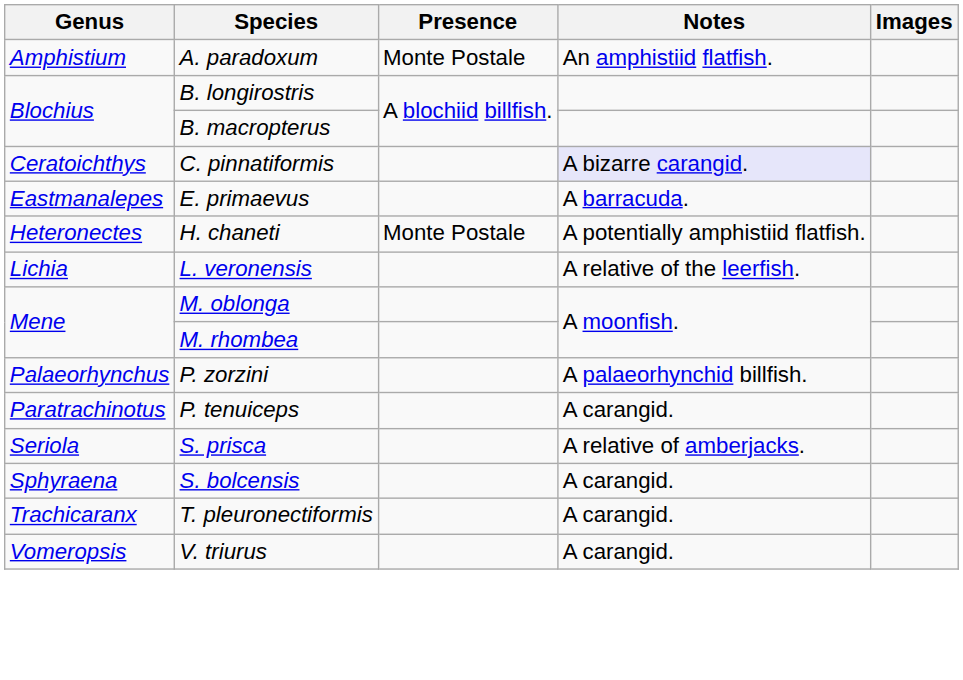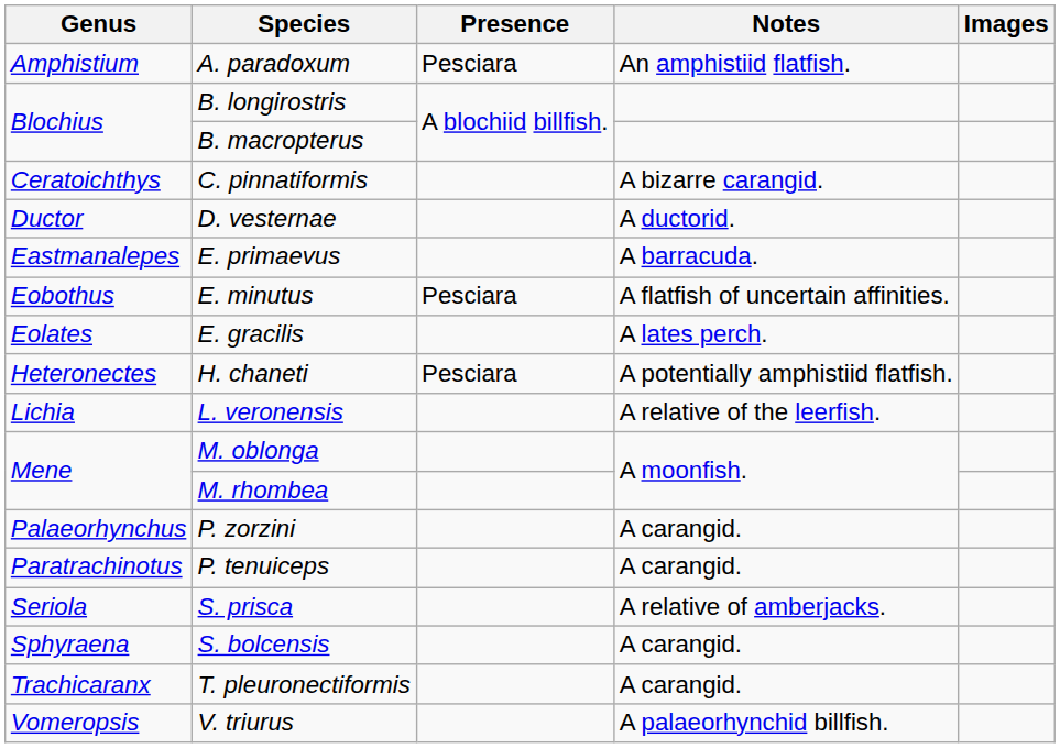A. paradoxum | Presence: Monte Postale -> Pesciara
C. pinnatiformis | Notes: lavender background -> no background
+ row: Ductor | D. vesternae | A ductorid.
+ row: Eobothus | E. minutus | Pesciara | A flatfish of uncertain affinities.
+ row: Eolates | E. gracilis | A lates perch.
H. chaneti | Presence: Monte Postale -> Pesciara
P. zorzini | Notes: A palaeorhynchid billfish. -> A carangid.
V. triurus | Notes: A carangid. -> A palaeorhynchid billfish.
